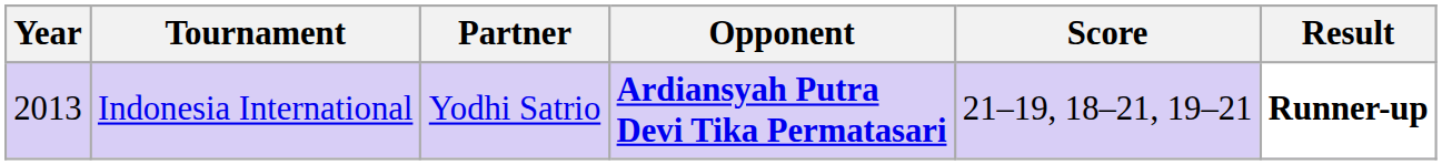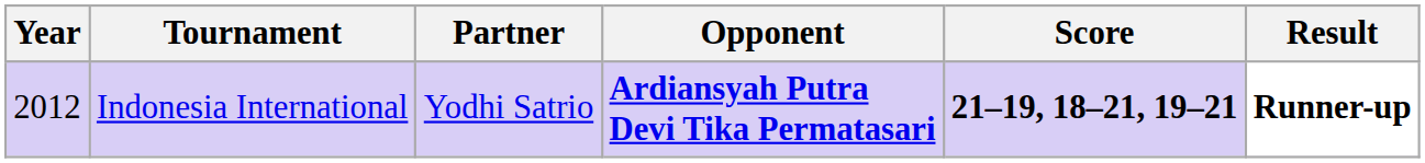Indonesia International | Year: 2013 -> 2012
Indonesia International | Score: normal -> bold
